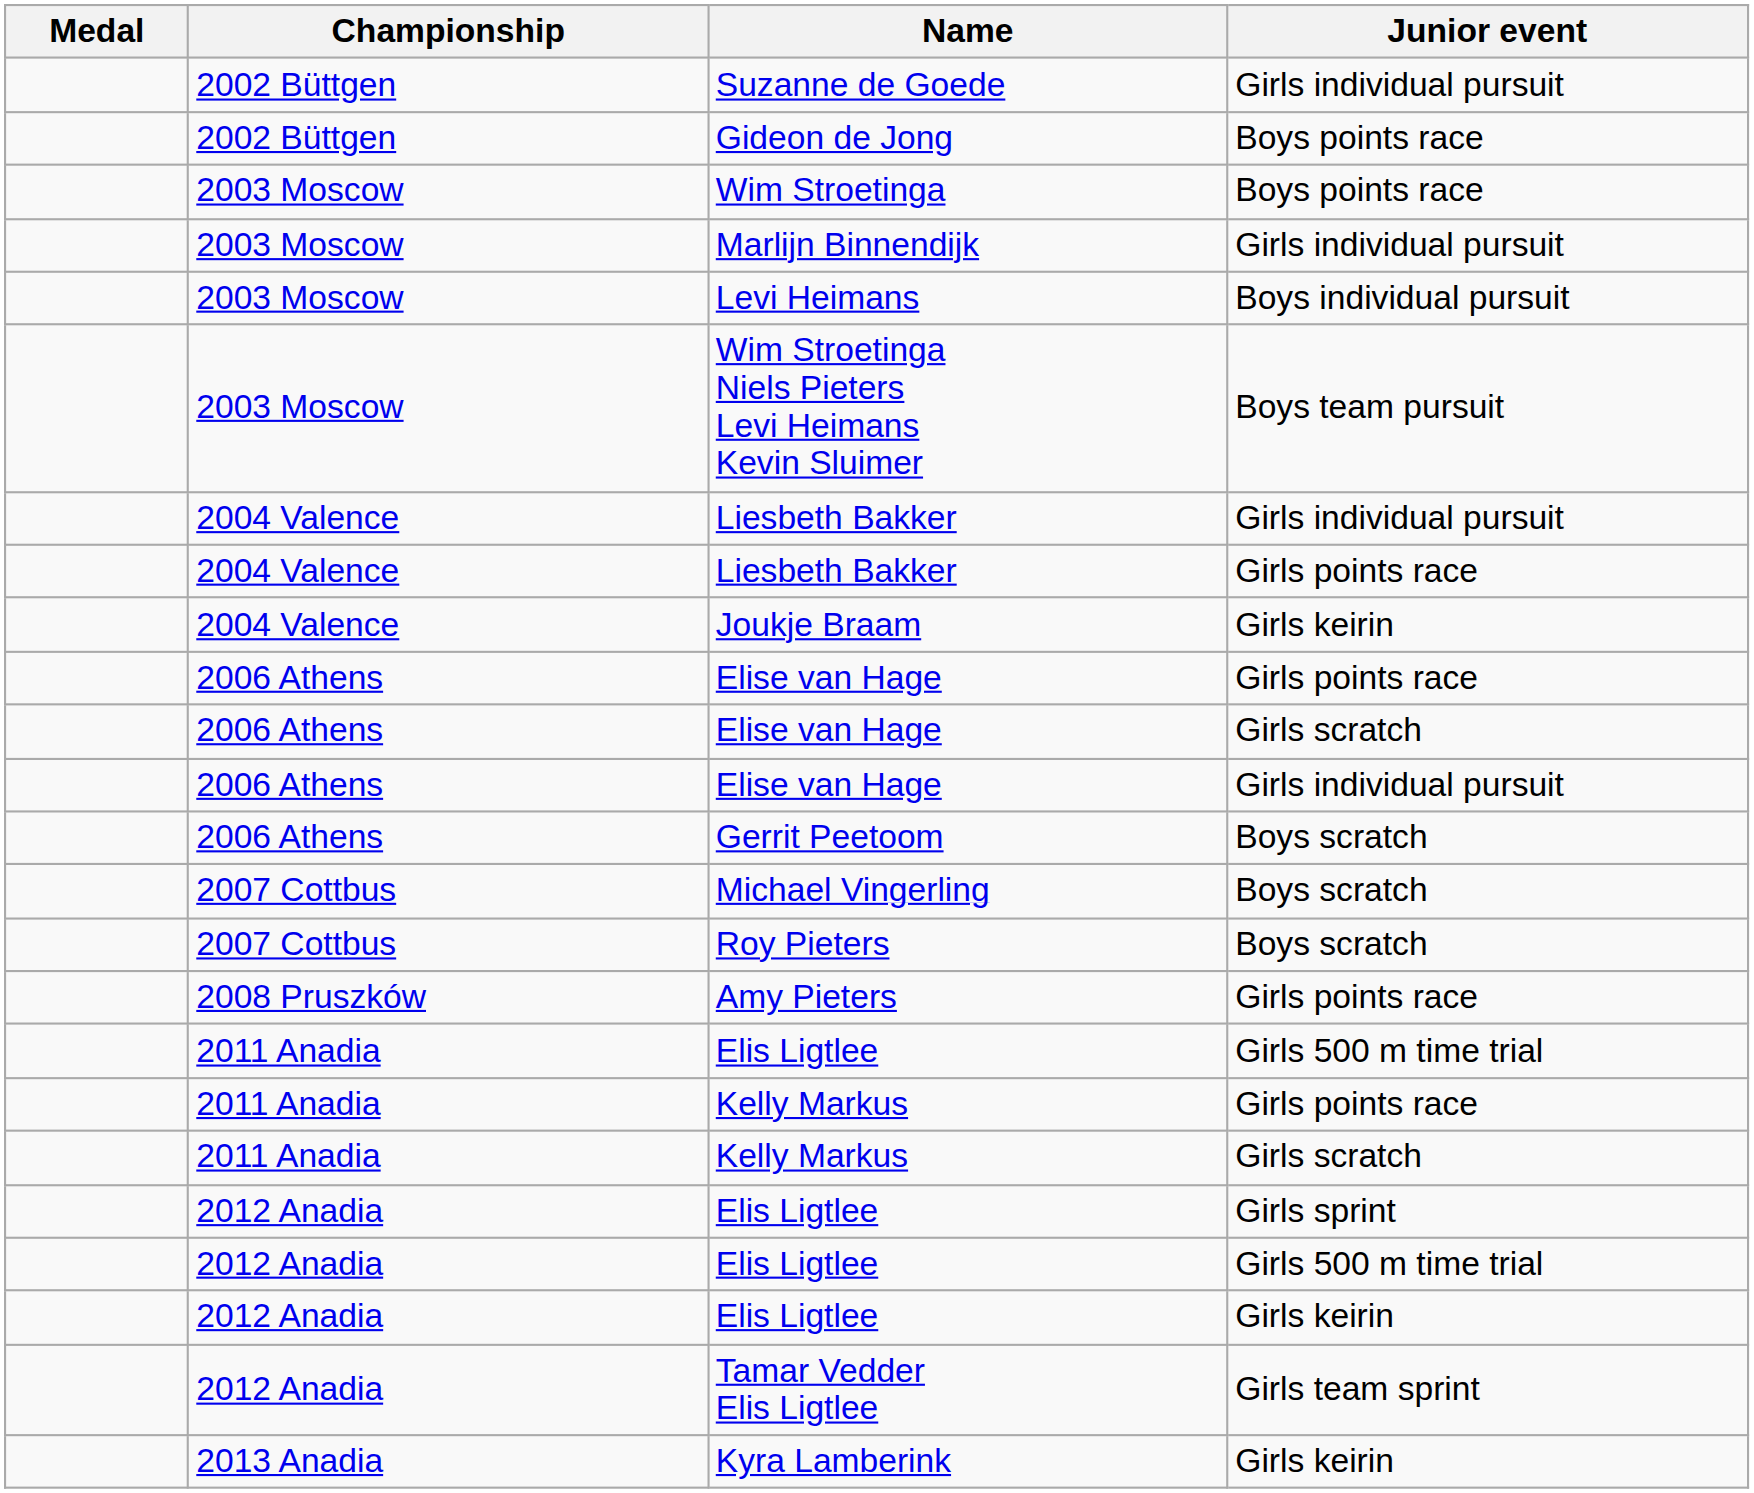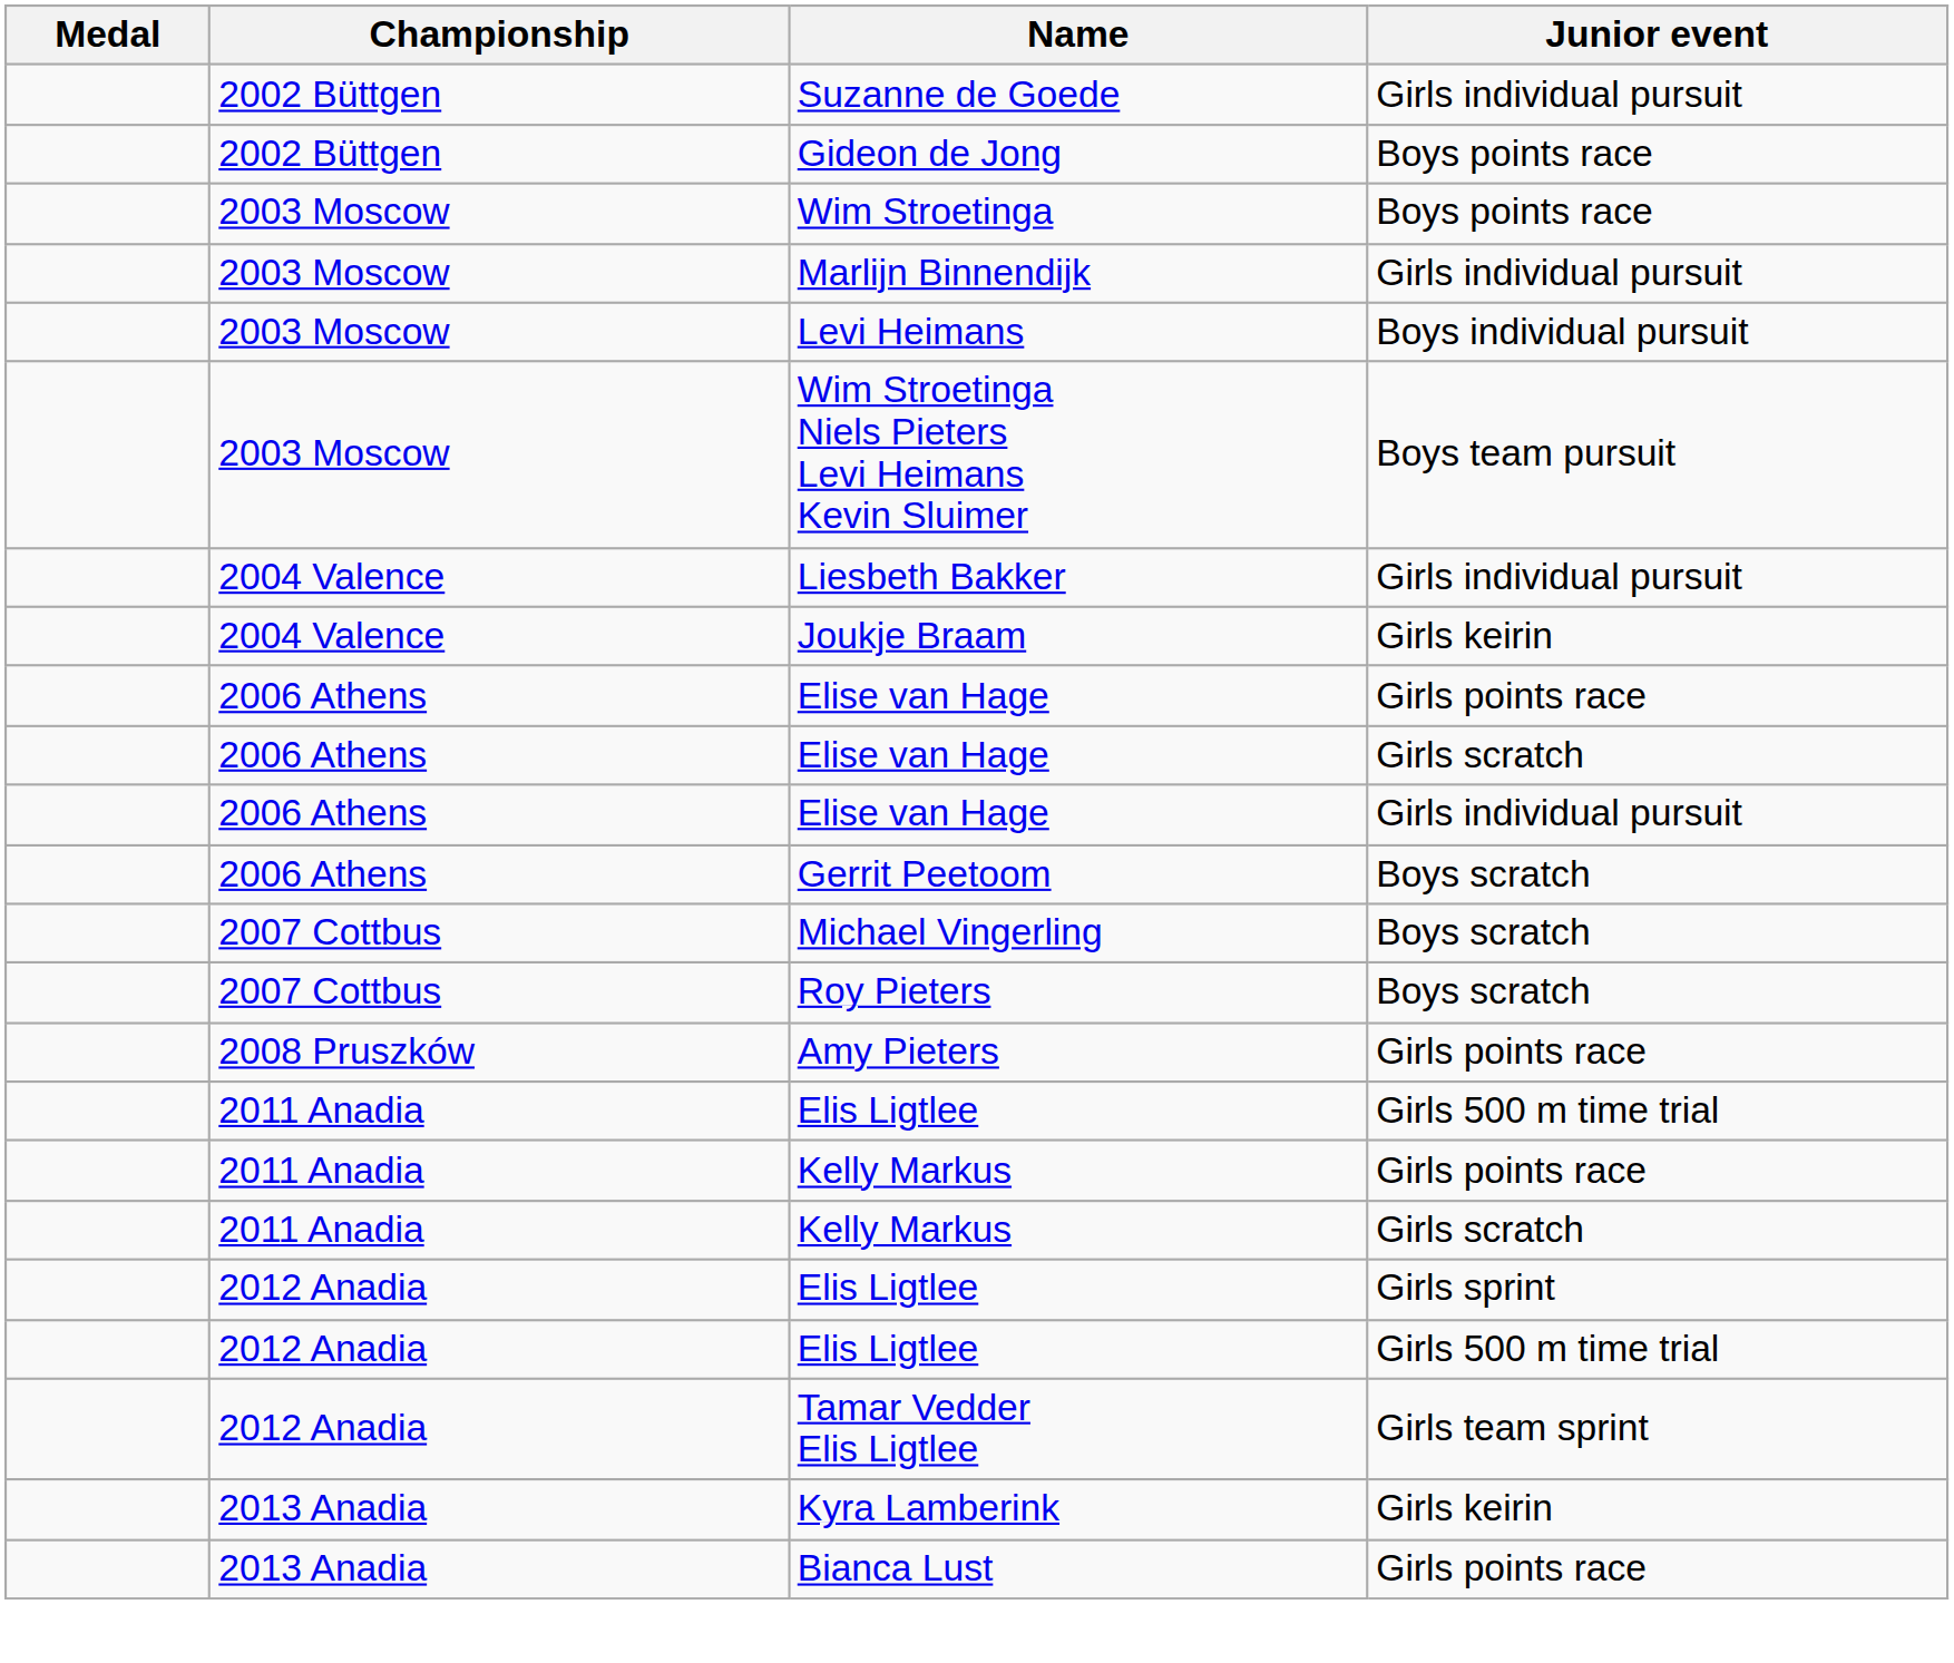- row: 2004 Valence | Liesbeth Bakker | Girls points race
- row: 2012 Anadia | Elis Ligtlee | Girls keirin
+ row: 2013 Anadia | Bianca Lust | Girls points race
